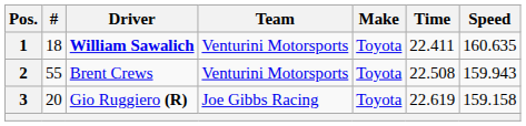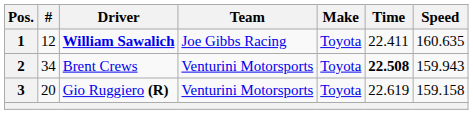1 | #: 18 -> 12
1 | Team: Venturini Motorsports -> Joe Gibbs Racing
2 | #: 55 -> 34
2 | Time: normal -> bold
3 | Team: Joe Gibbs Racing -> Venturini Motorsports
